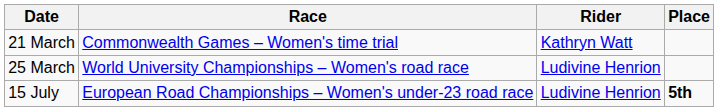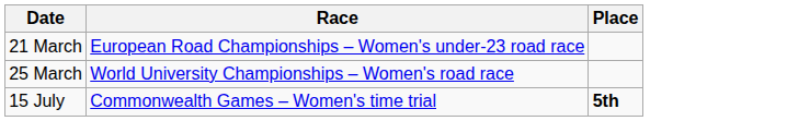- column: Rider | Kathryn Watt | Ludivine Henrion | Ludivine Henrion
21 March | Race: Commonwealth Games – Women's time trial -> European Road Championships – Women's under-23 road race
15 July | Race: European Road Championships – Women's under-23 road race -> Commonwealth Games – Women's time trial
